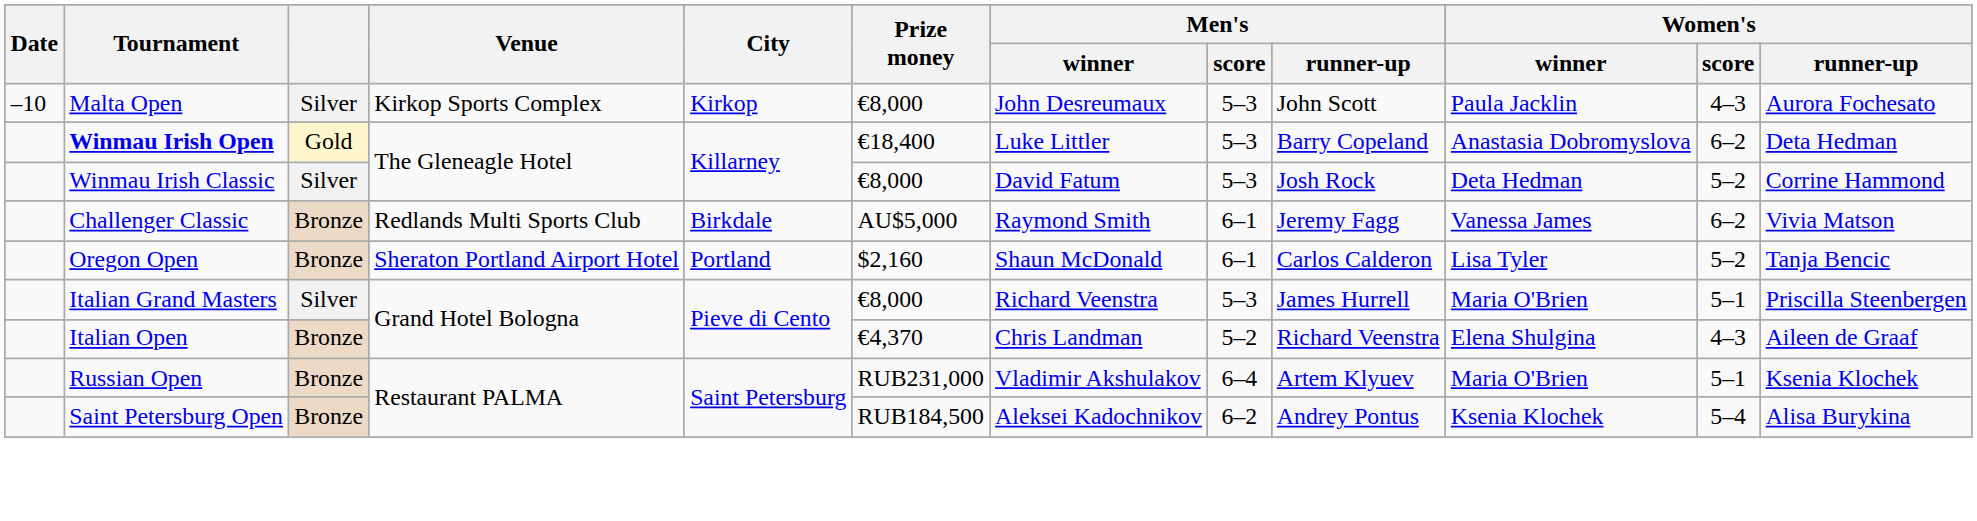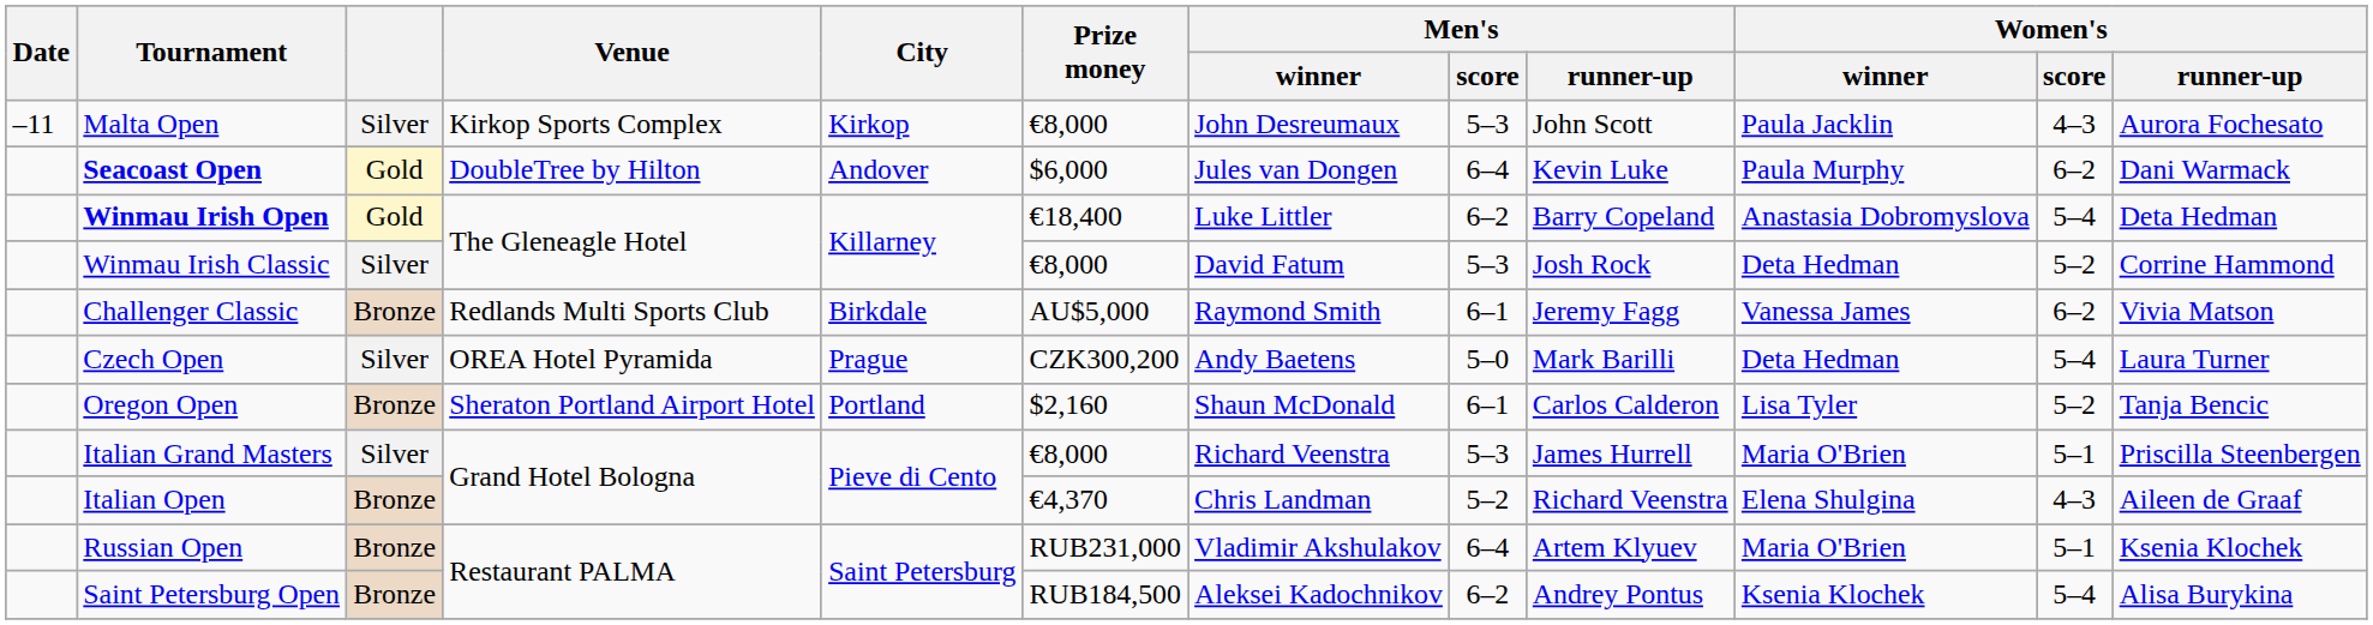Malta Open | Date: –10 -> –11
+ row: Seacoast Open | Gold | DoubleTree by Hilton | Andover | $6,000 | Jules van Dongen | 6–4 | Kevin Luke | Paula Murphy | 6–2 | Dani Warmack
Winmau Irish Open | Men's / score: 5–3 -> 6–2
Winmau Irish Open | Women's / score: 6–2 -> 5–4
+ row: Czech Open | Silver | OREA Hotel Pyramida | Prague | CZK300,200 | Andy Baetens | 5–0 | Mark Barilli | Deta Hedman | 5–4 | Laura Turner
